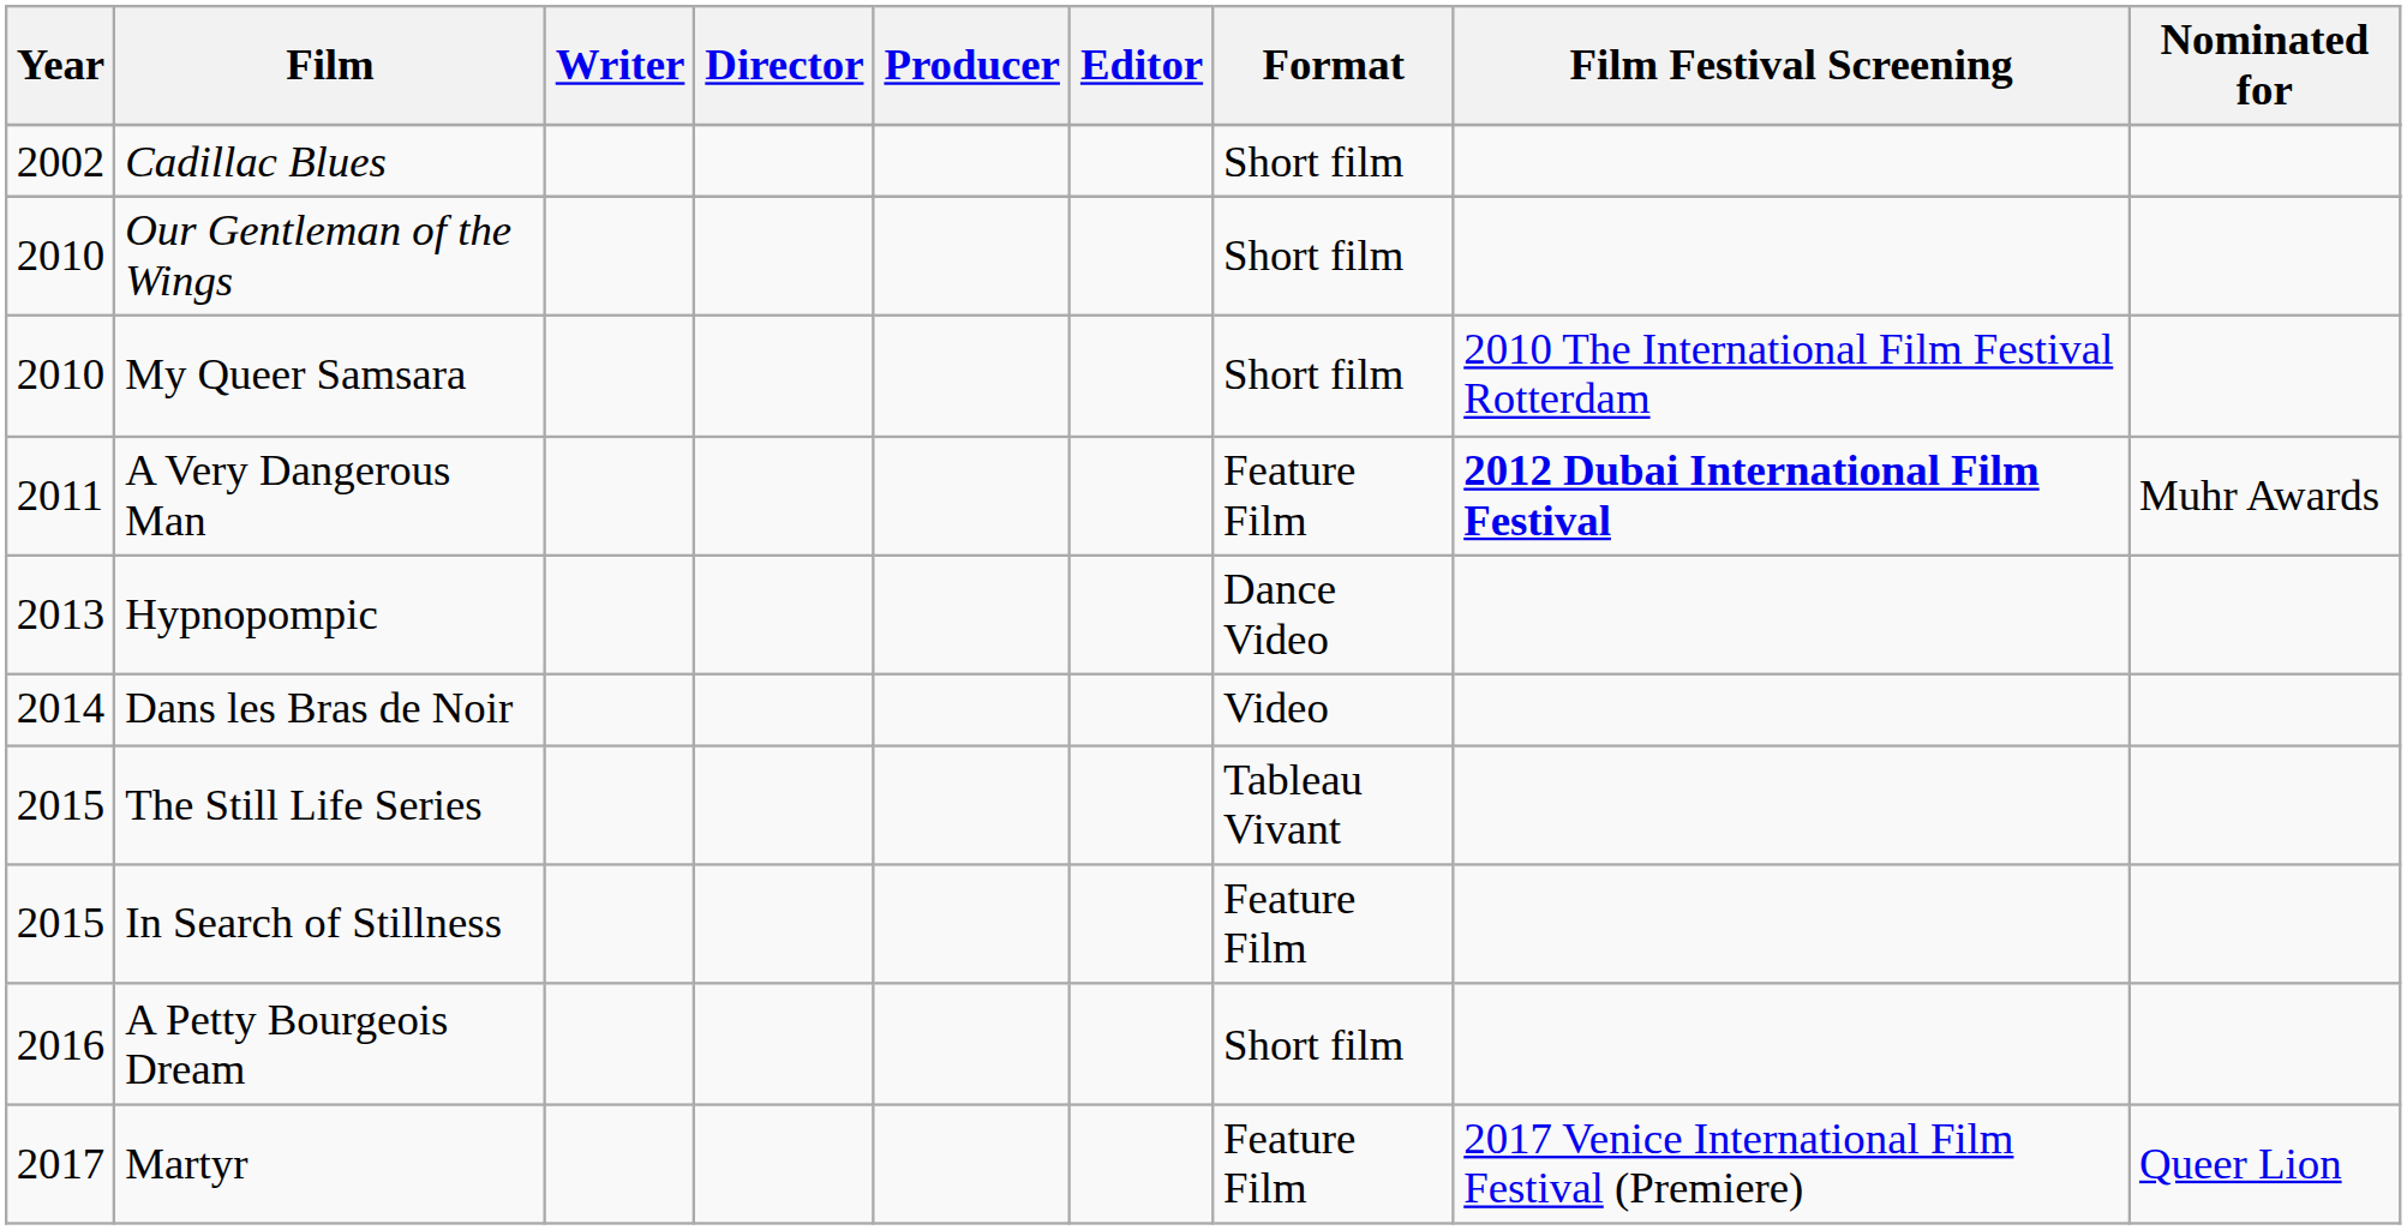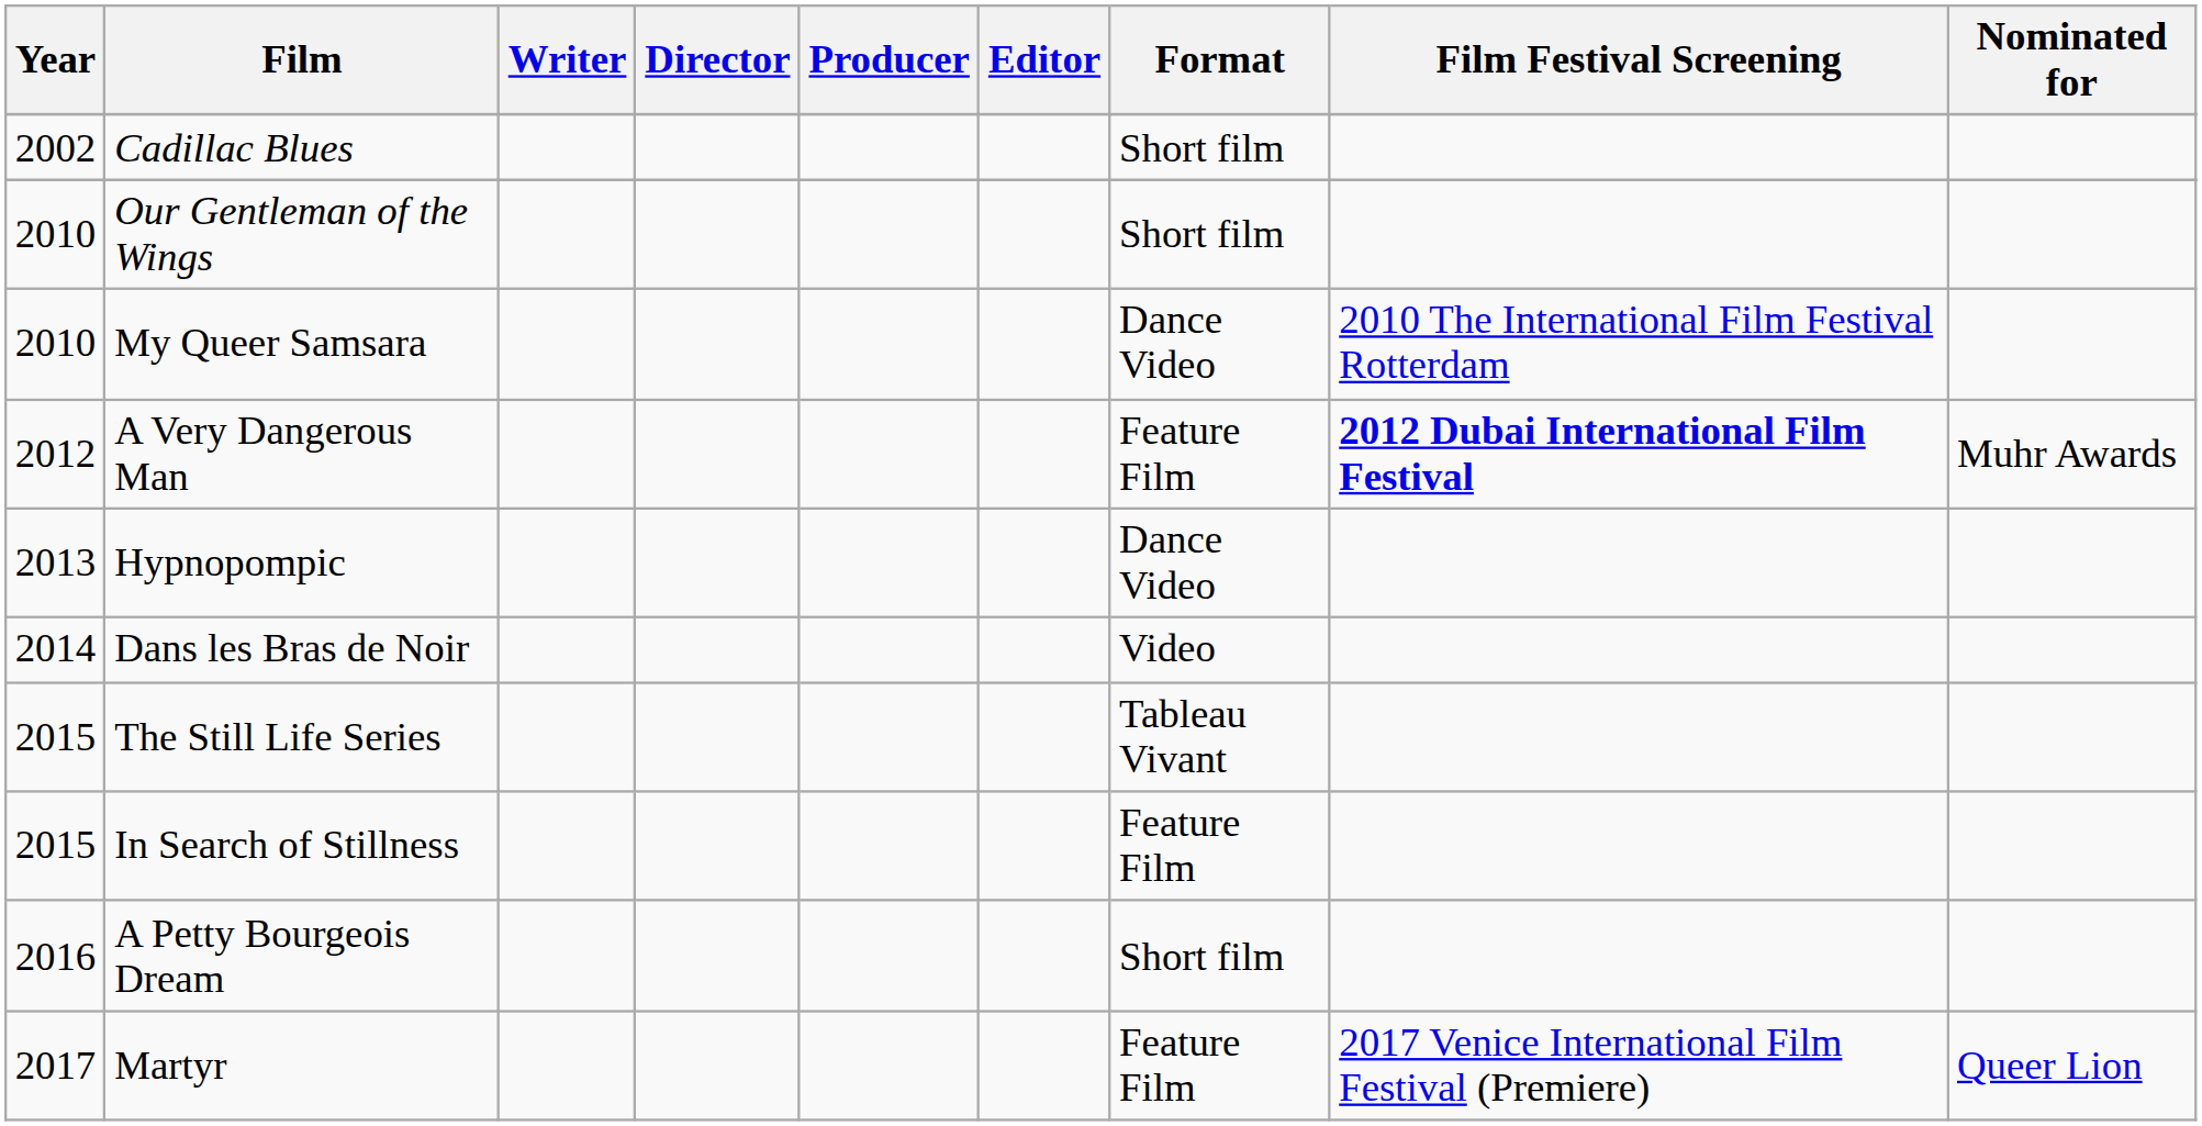My Queer Samsara | Format: Short film -> Dance Video
A Very Dangerous Man | Year: 2011 -> 2012
